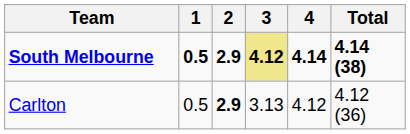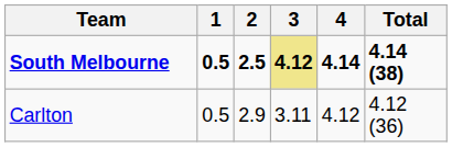South Melbourne | 2: 2.9 -> 2.5
Carlton | 2: bold -> normal
Carlton | 3: 3.13 -> 3.11
